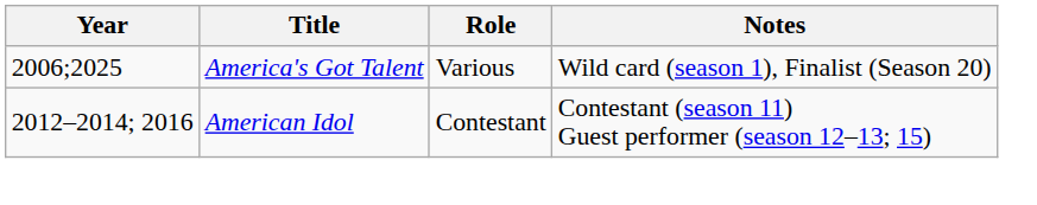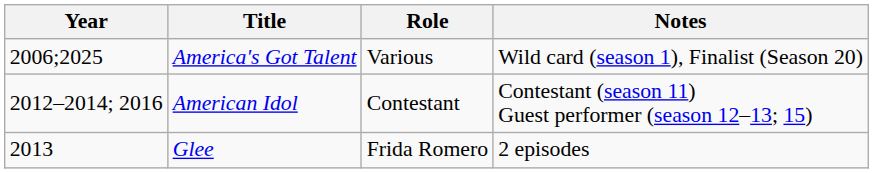+ row: 2013 | Glee | Frida Romero | 2 episodes
